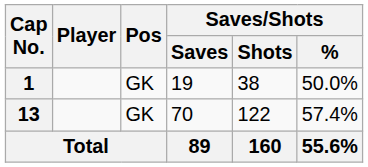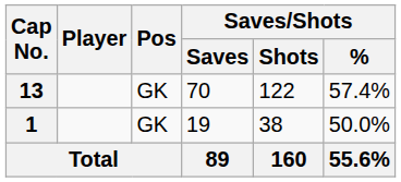rows swapped: 1 <-> 13
